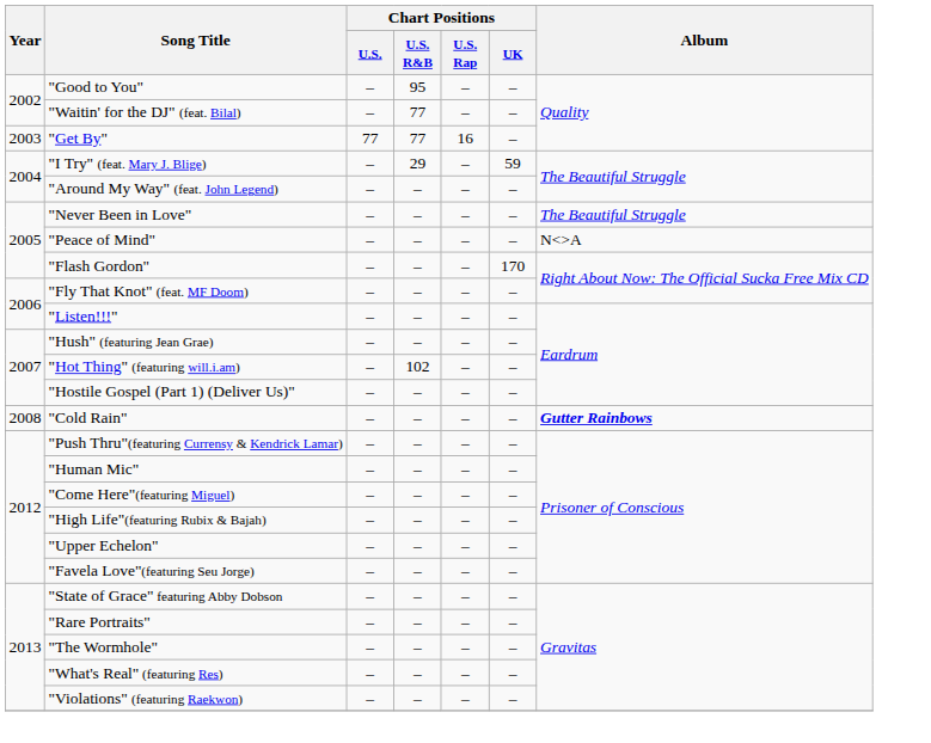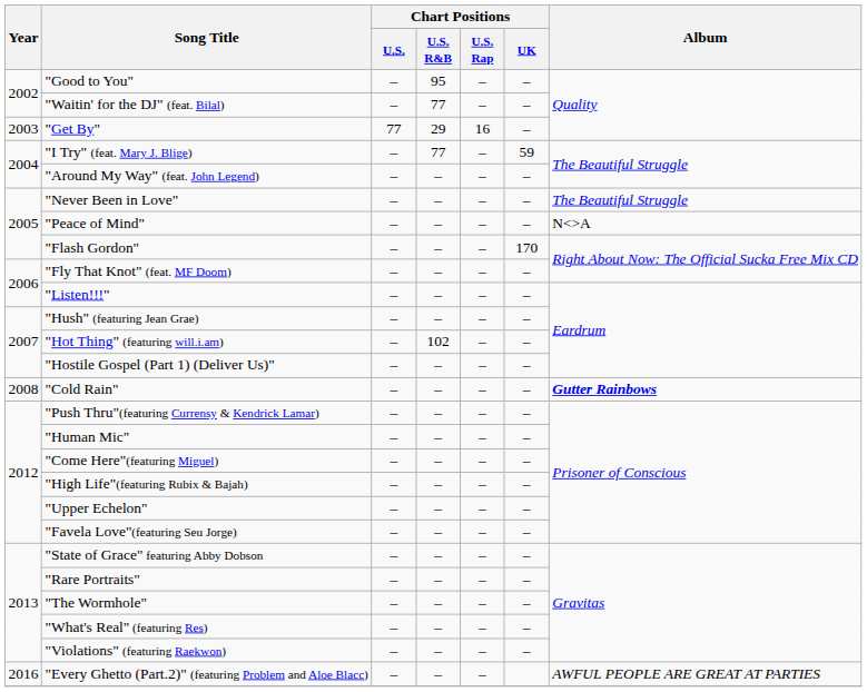"Get By" | Chart Positions / U.S. R&B: 77 -> 29
"I Try" (feat. Mary J. Blige) | Chart Positions / U.S. R&B: 29 -> 77
+ row: 2016 | "Every Ghetto (Part.2)" (featuring Problem and Aloe Blacc) | – | – | – | AWFUL PEOPLE ARE GREAT AT PARTIES
